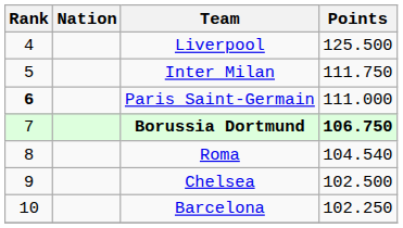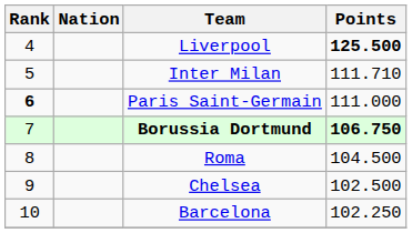Liverpool | Points: normal -> bold
Inter Milan | Points: 111.750 -> 111.710
Roma | Points: 104.540 -> 104.500
